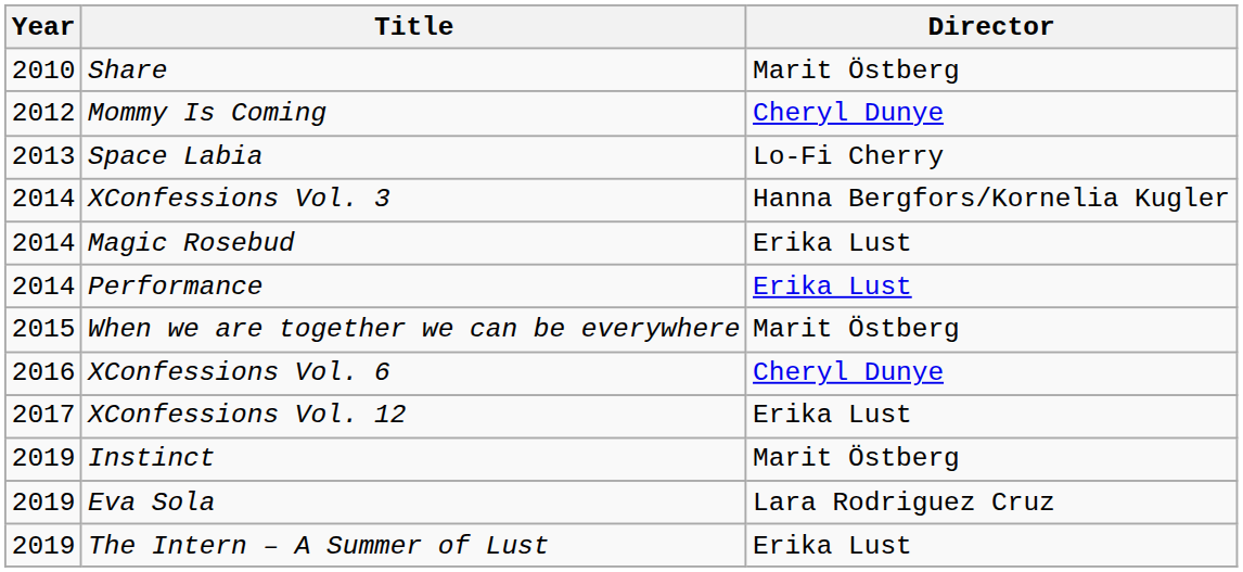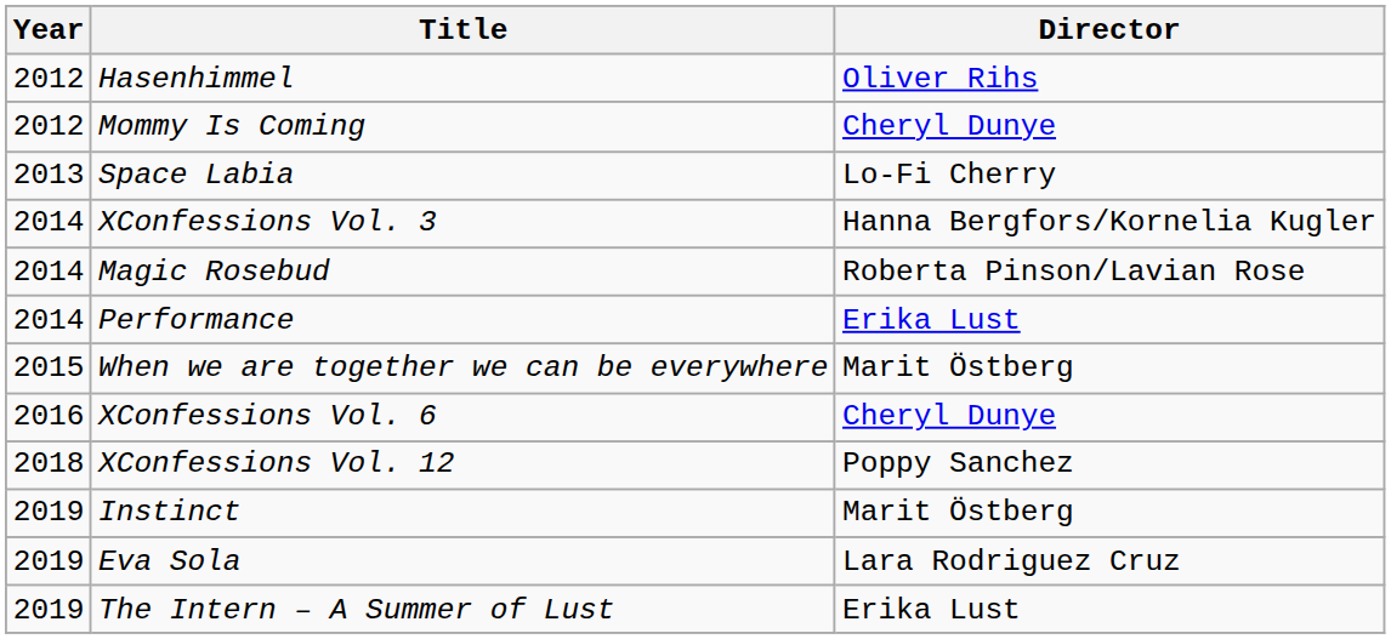- row: 2010 | Share | Marit Östberg
+ row: 2012 | Hasenhimmel | Oliver Rihs
Magic Rosebud | Director: Erika Lust -> Roberta Pinson/Lavian Rose
XConfessions Vol. 12 | Year: 2017 -> 2018
XConfessions Vol. 12 | Director: Erika Lust -> Poppy Sanchez
